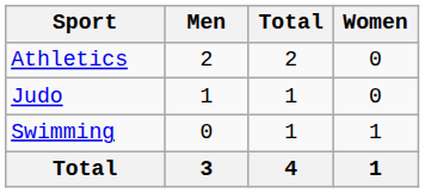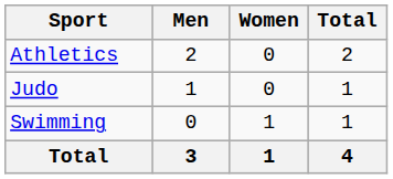columns swapped: Women <-> Total
